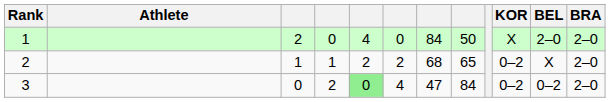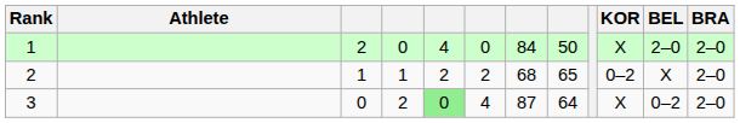3 | column 7: 47 -> 87
3 | column 8: 84 -> 64
3 | KOR: 0–2 -> X
